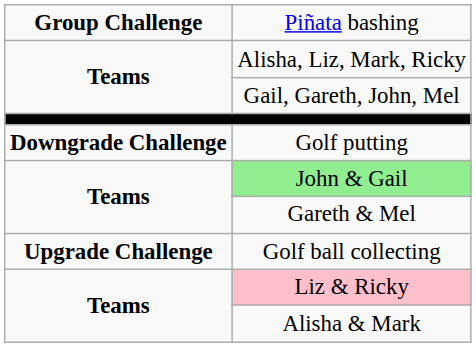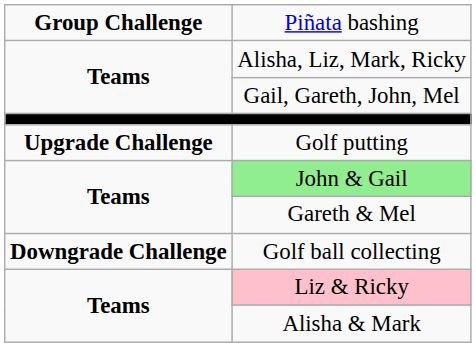Golf putting | column 1: Downgrade Challenge -> Upgrade Challenge
Golf ball collecting | column 1: Upgrade Challenge -> Downgrade Challenge
